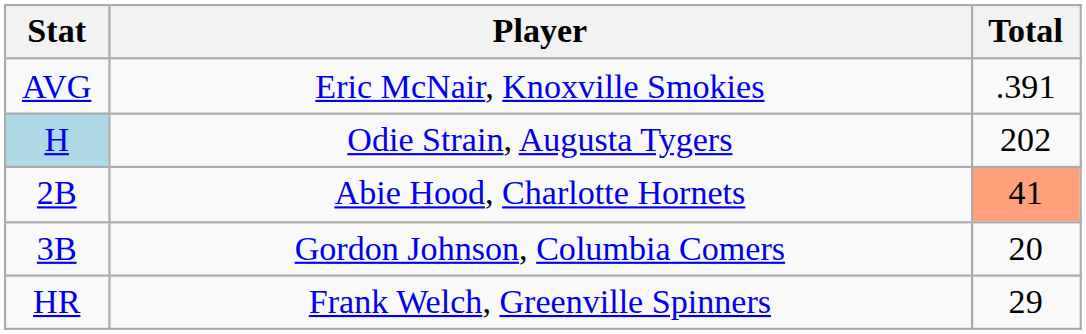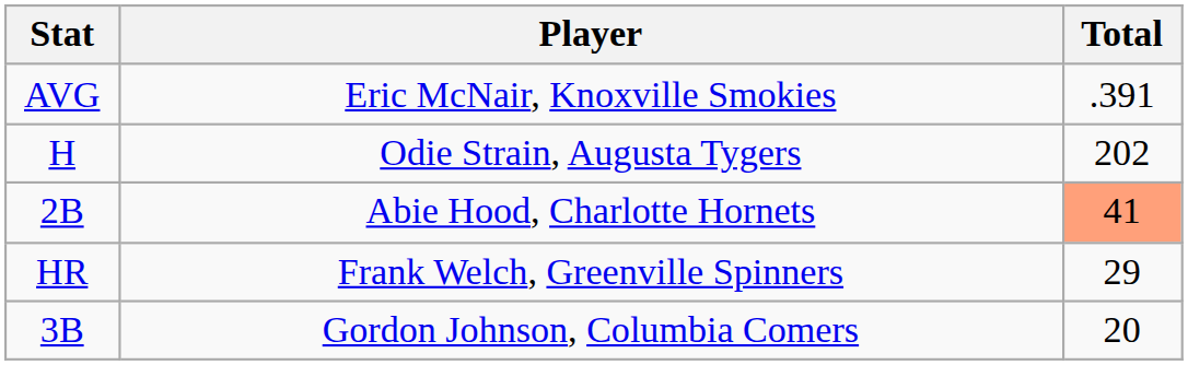Odie Strain, Augusta Tygers | Stat: lightblue background -> no background
rows swapped: Gordon Johnson, Columbia Comers <-> Frank Welch, Greenville Spinners
